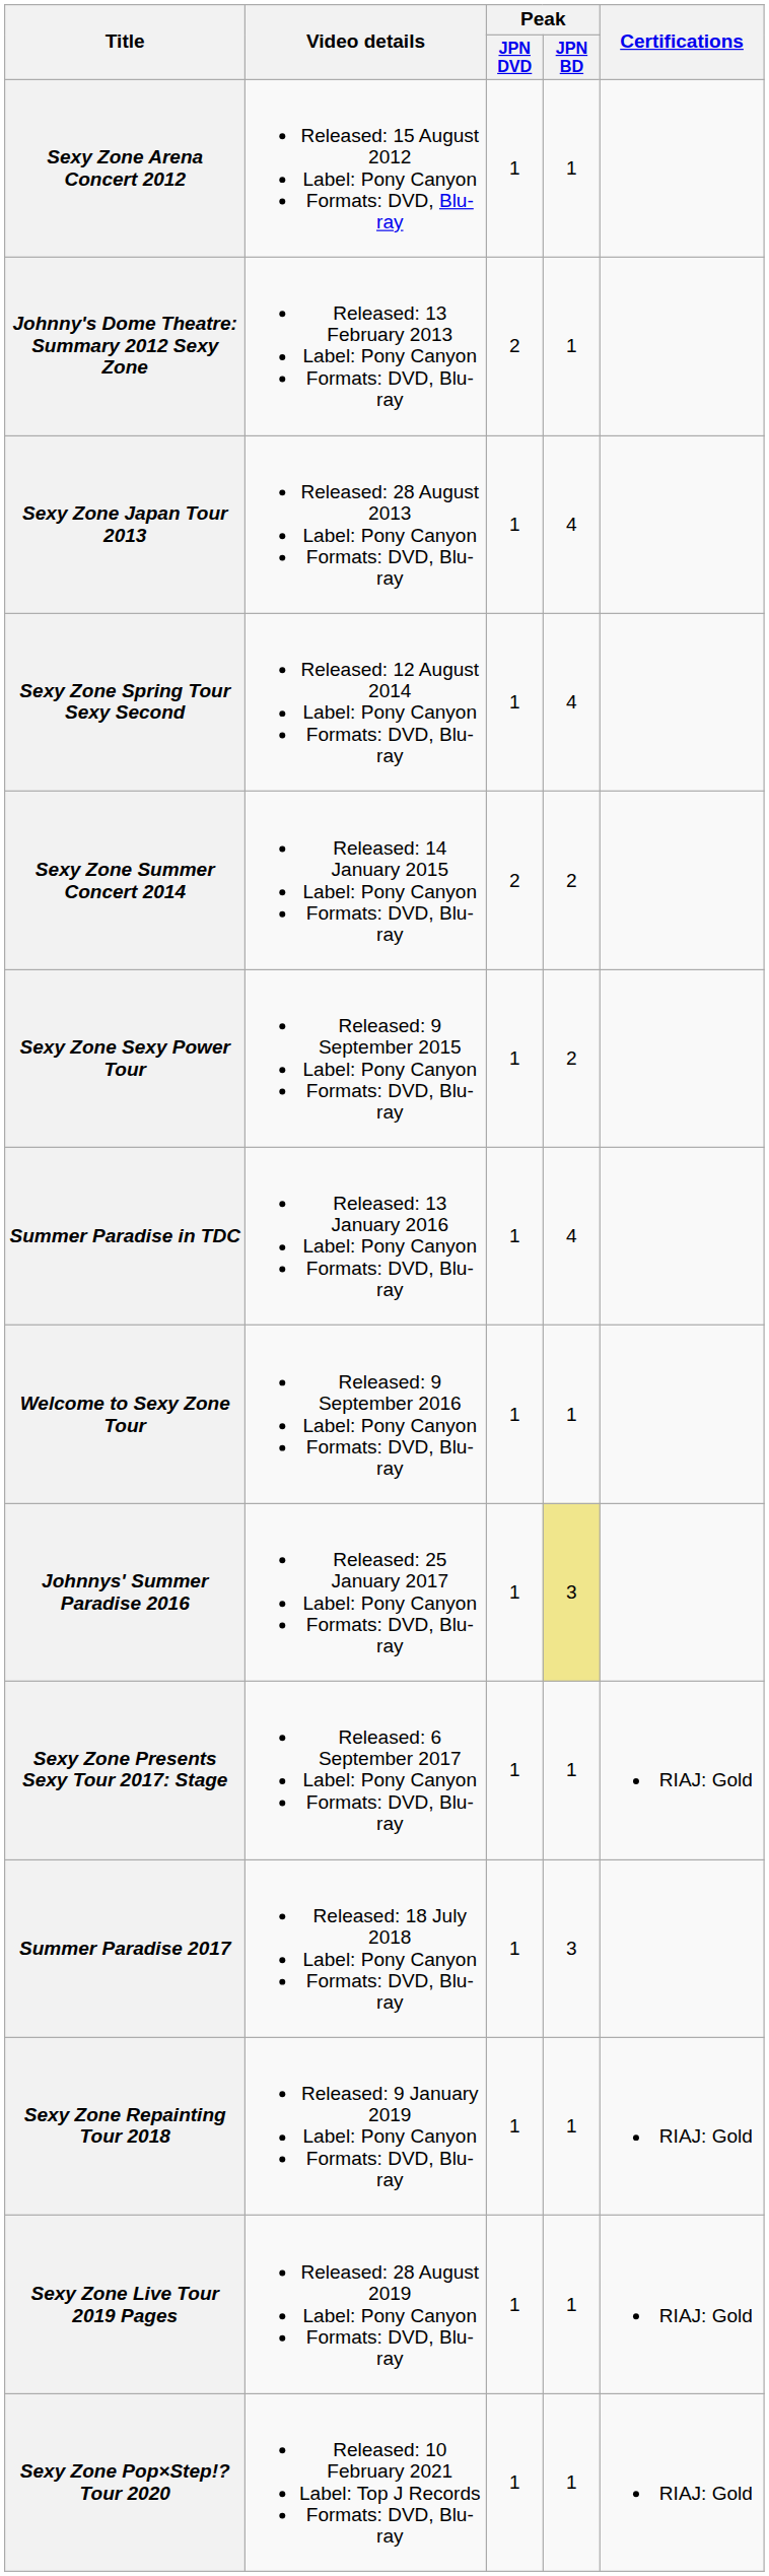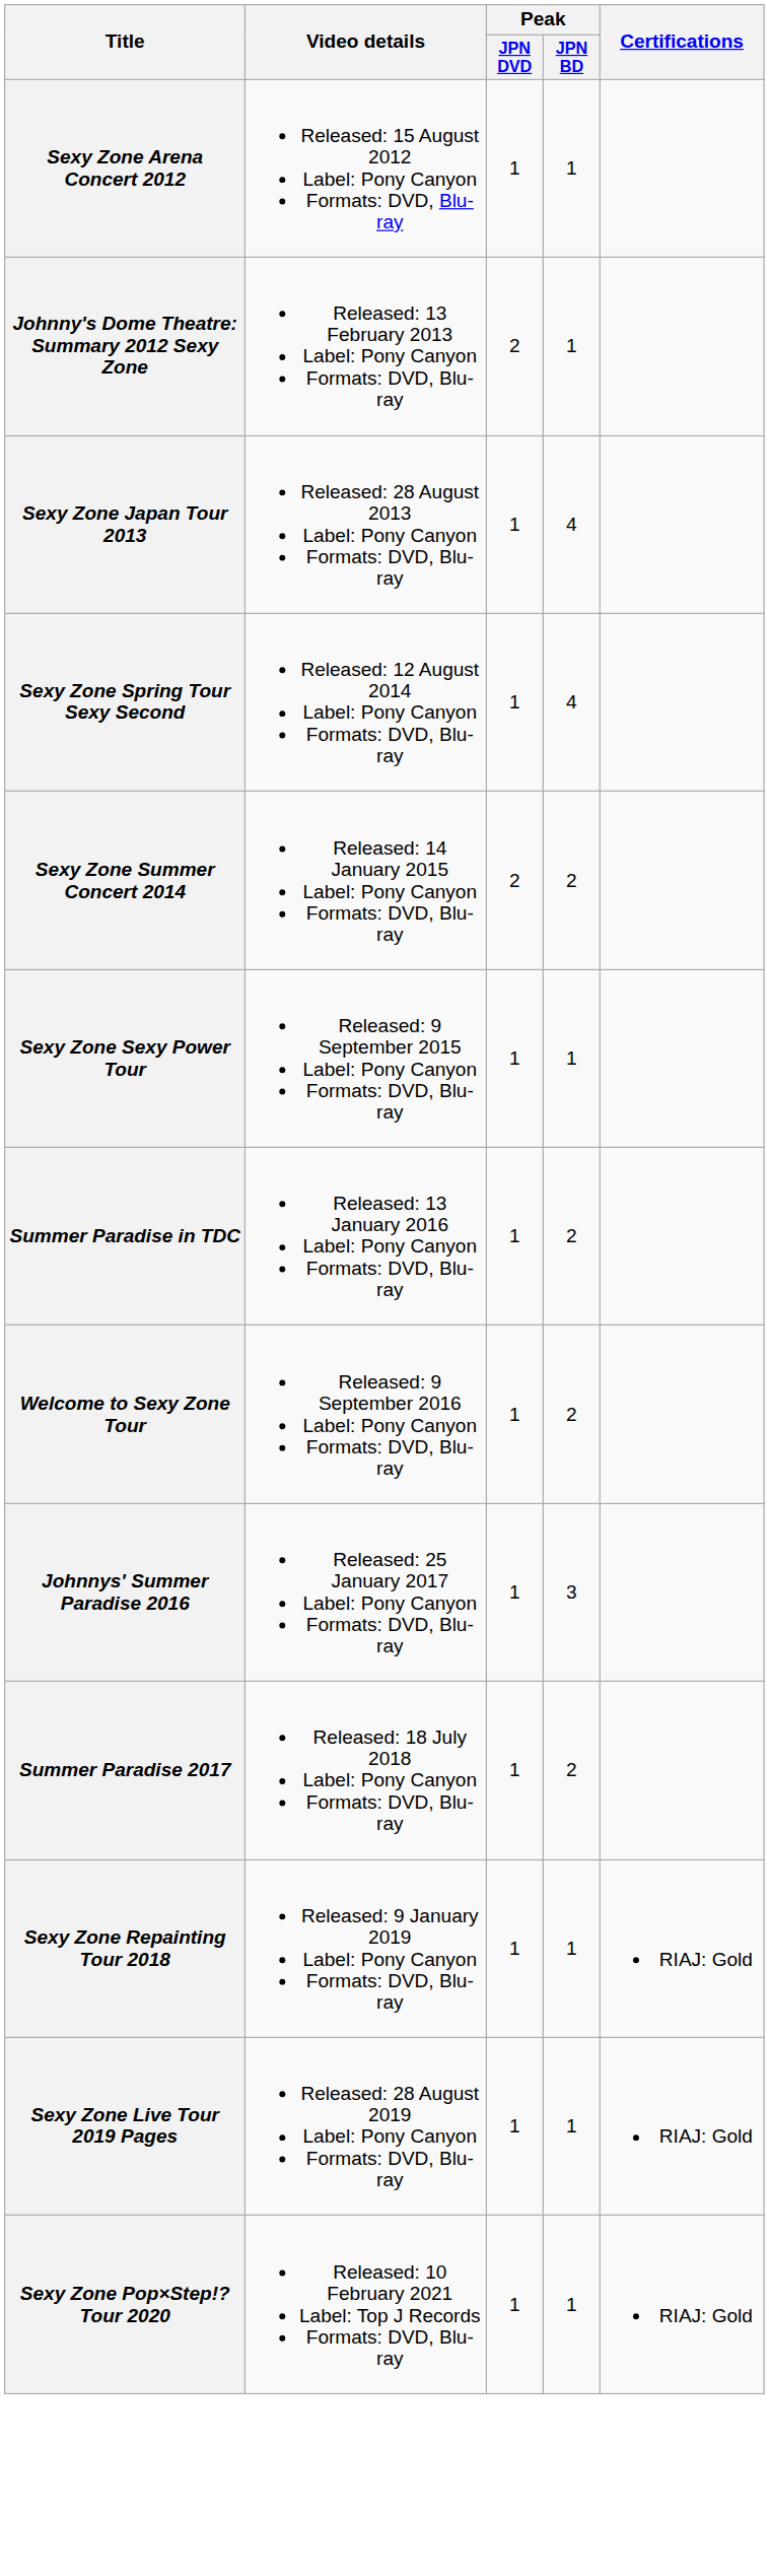Sexy Zone Sexy Power Tour | Peak / JPN BD: 2 -> 1
Summer Paradise in TDC | Peak / JPN BD: 4 -> 2
Welcome to Sexy Zone Tour | Peak / JPN BD: 1 -> 2
Johnnys' Summer Paradise 2016 | Peak / JPN BD: khaki background -> no background
- row: Sexy Zone Presents Sexy Tour 2017: Stage | Released: 6 September 2017 Label: Pony Canyon Formats: DVD, Blu-ray | 1 | 1 | RIAJ: Gold
Summer Paradise 2017 | Peak / JPN BD: 3 -> 2
